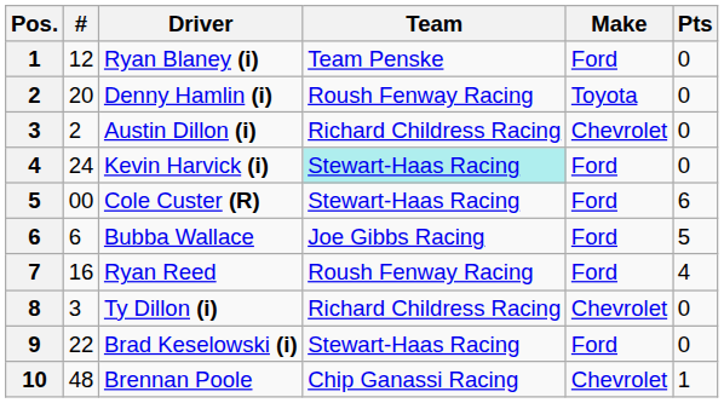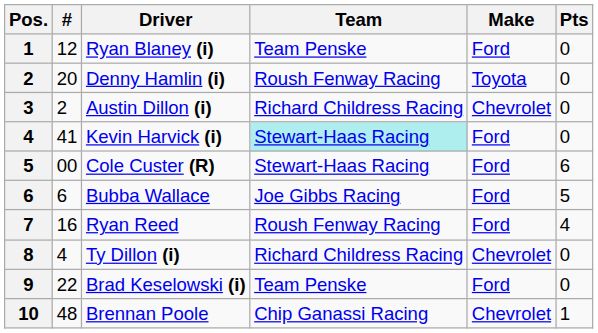Kevin Harvick (i) | #: 24 -> 41
Ty Dillon (i) | #: 3 -> 4
Brad Keselowski (i) | Team: Stewart-Haas Racing -> Team Penske
